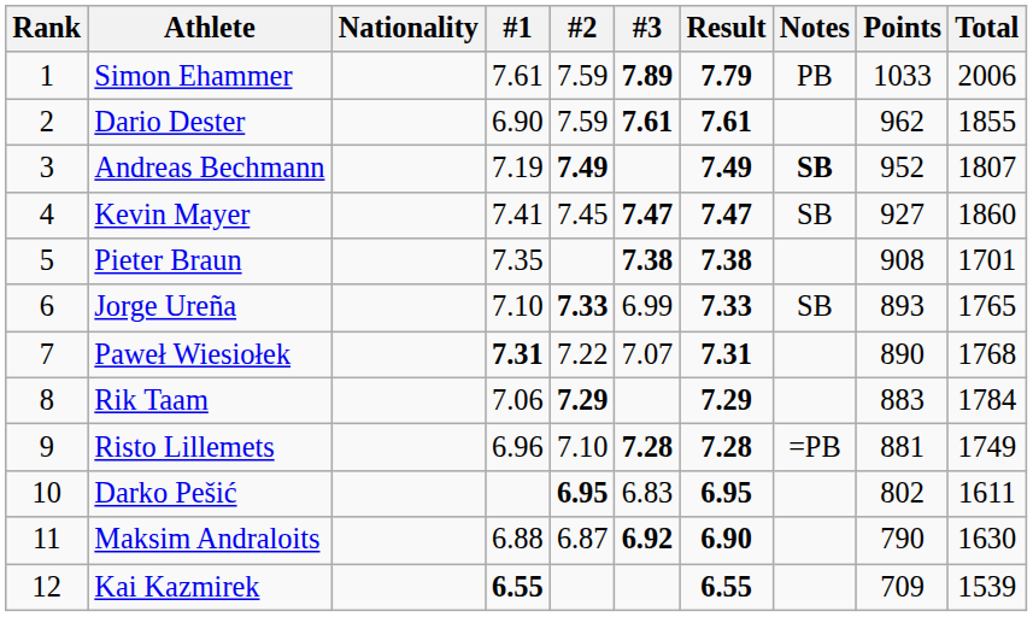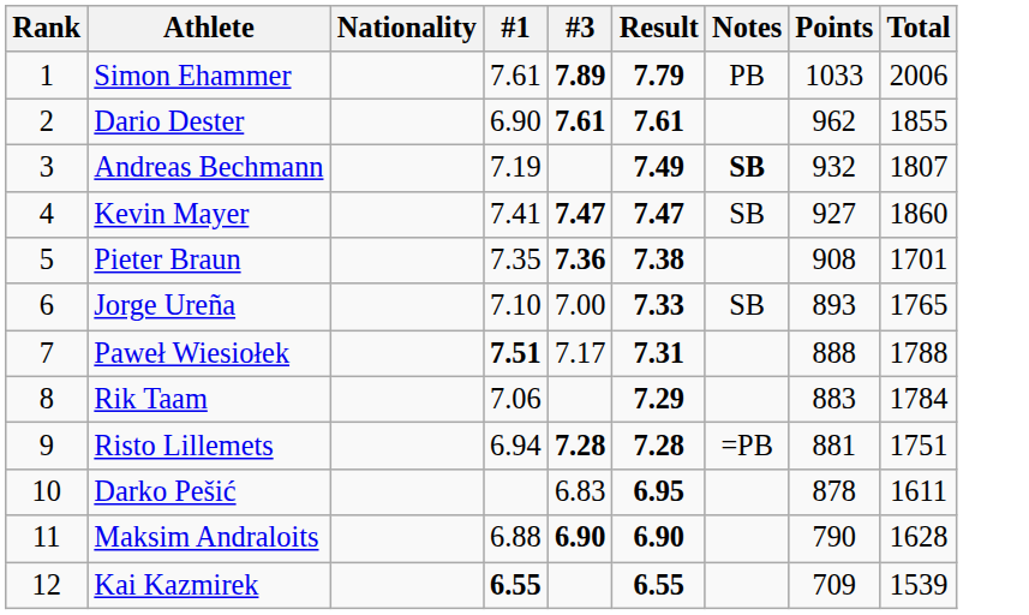- column: #2 | 7.59 | 7.59 | 7.49 | 7.45 | 7.33 | 7.22 | 7.29 | 7.10 | 6.95 | 6.87
Andreas Bechmann | Points: 952 -> 932
Pieter Braun | #3: 7.38 -> 7.36
Jorge Ureña | #3: 6.99 -> 7.00
Paweł Wiesiołek | #1: 7.31 -> 7.51
Paweł Wiesiołek | #3: 7.07 -> 7.17
Paweł Wiesiołek | Points: 890 -> 888
Paweł Wiesiołek | Total: 1768 -> 1788
Risto Lillemets | #1: 6.96 -> 6.94
Risto Lillemets | Total: 1749 -> 1751
Darko Pešić | Points: 802 -> 878
Maksim Andraloits | #3: 6.92 -> 6.90
Maksim Andraloits | Total: 1630 -> 1628
